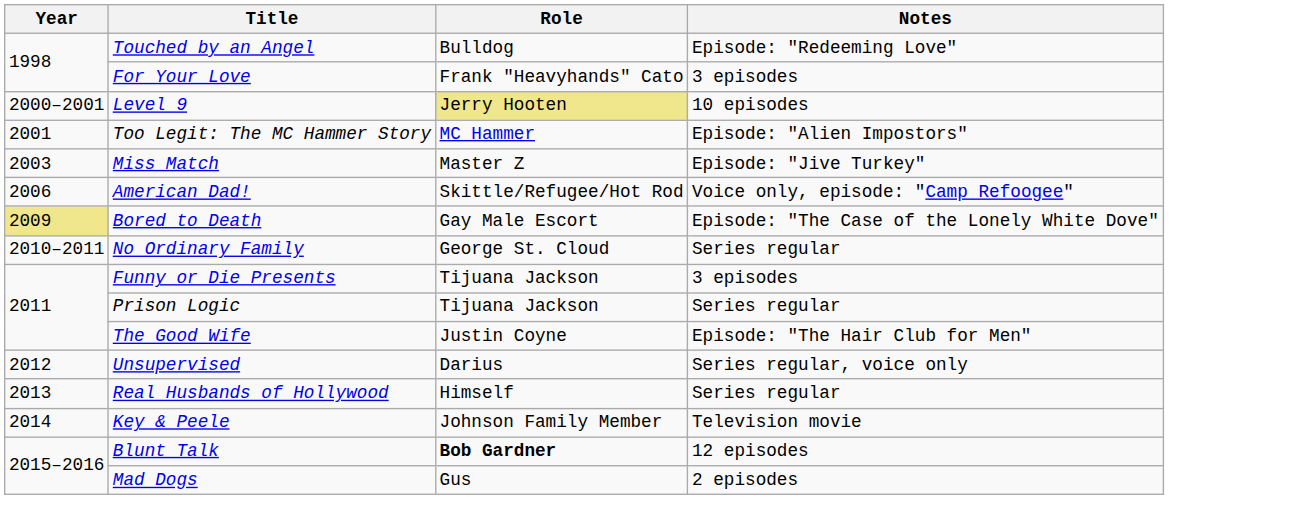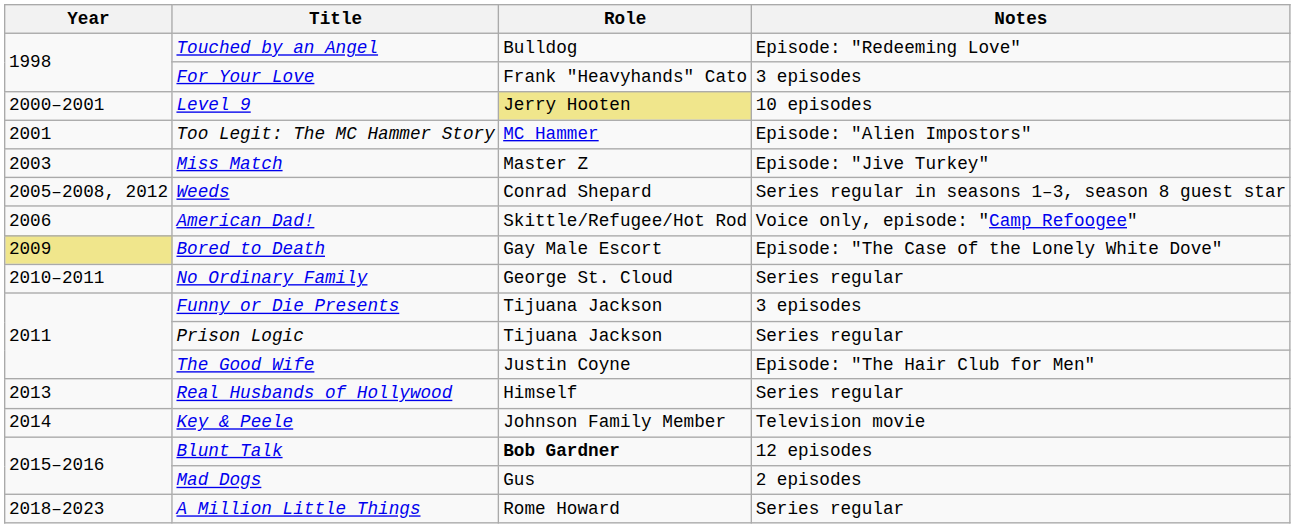+ row: 2005–2008, 2012 | Weeds | Conrad Shepard | Series regular in seasons 1–3, season 8 guest star
- row: 2012 | Unsupervised | Darius | Series regular, voice only
+ row: 2018–2023 | A Million Little Things | Rome Howard | Series regular
